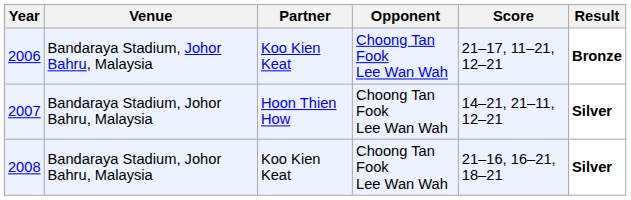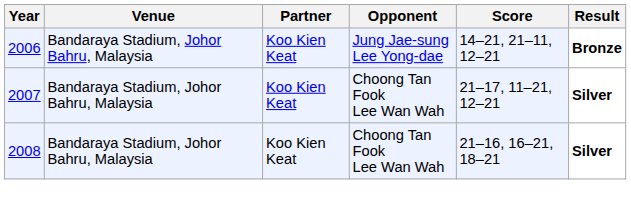2006 | Opponent: Choong Tan Fook Lee Wan Wah -> Jung Jae-sung Lee Yong-dae
2006 | Score: 21–17, 11–21, 12–21 -> 14–21, 21–11, 12–21
2007 | Partner: Hoon Thien How -> Koo Kien Keat
2007 | Score: 14–21, 21–11, 12–21 -> 21–17, 11–21, 12–21
